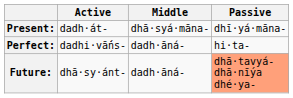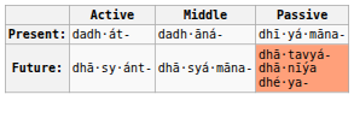Present: | Middle: dhā·syá·māna- -> dadh·āná-
- row: Perfect: | dadhi·vā́ṅs- | dadh·āná- | hi·ta-
Future: | Middle: dadh·āná- -> dhā·syá·māna-
